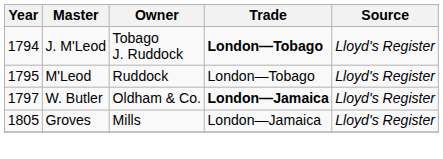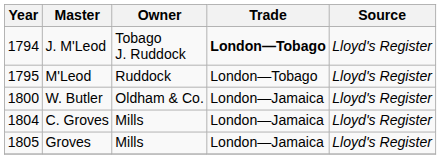W. Butler | Year: 1797 -> 1800
W. Butler | Trade: bold -> normal
+ row: 1804 | C. Groves | Mills | London—Jamaica | Lloyd's Register
